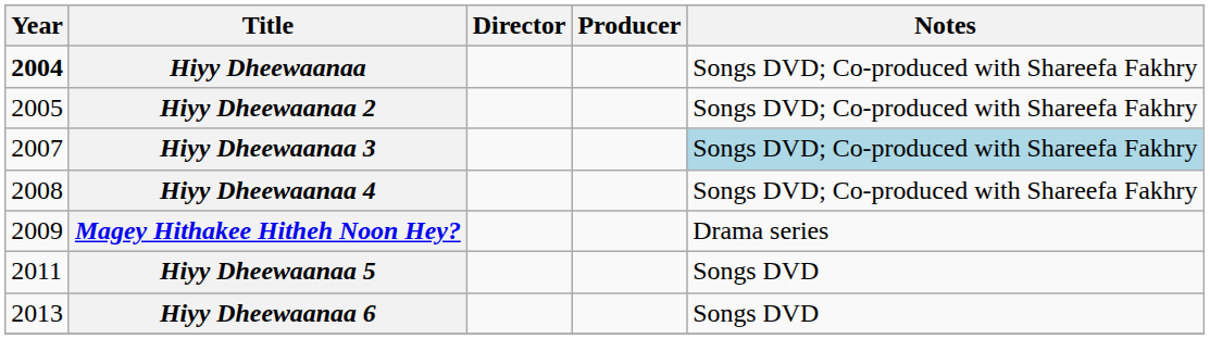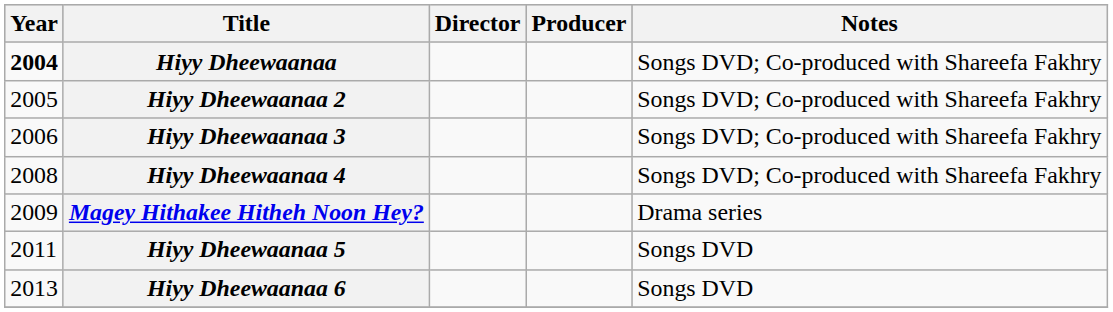Hiyy Dheewaanaa 3 | Year: 2007 -> 2006
Hiyy Dheewaanaa 3 | Notes: lightblue background -> no background
